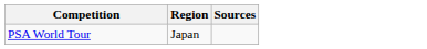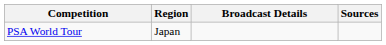+ column: Broadcast Details
